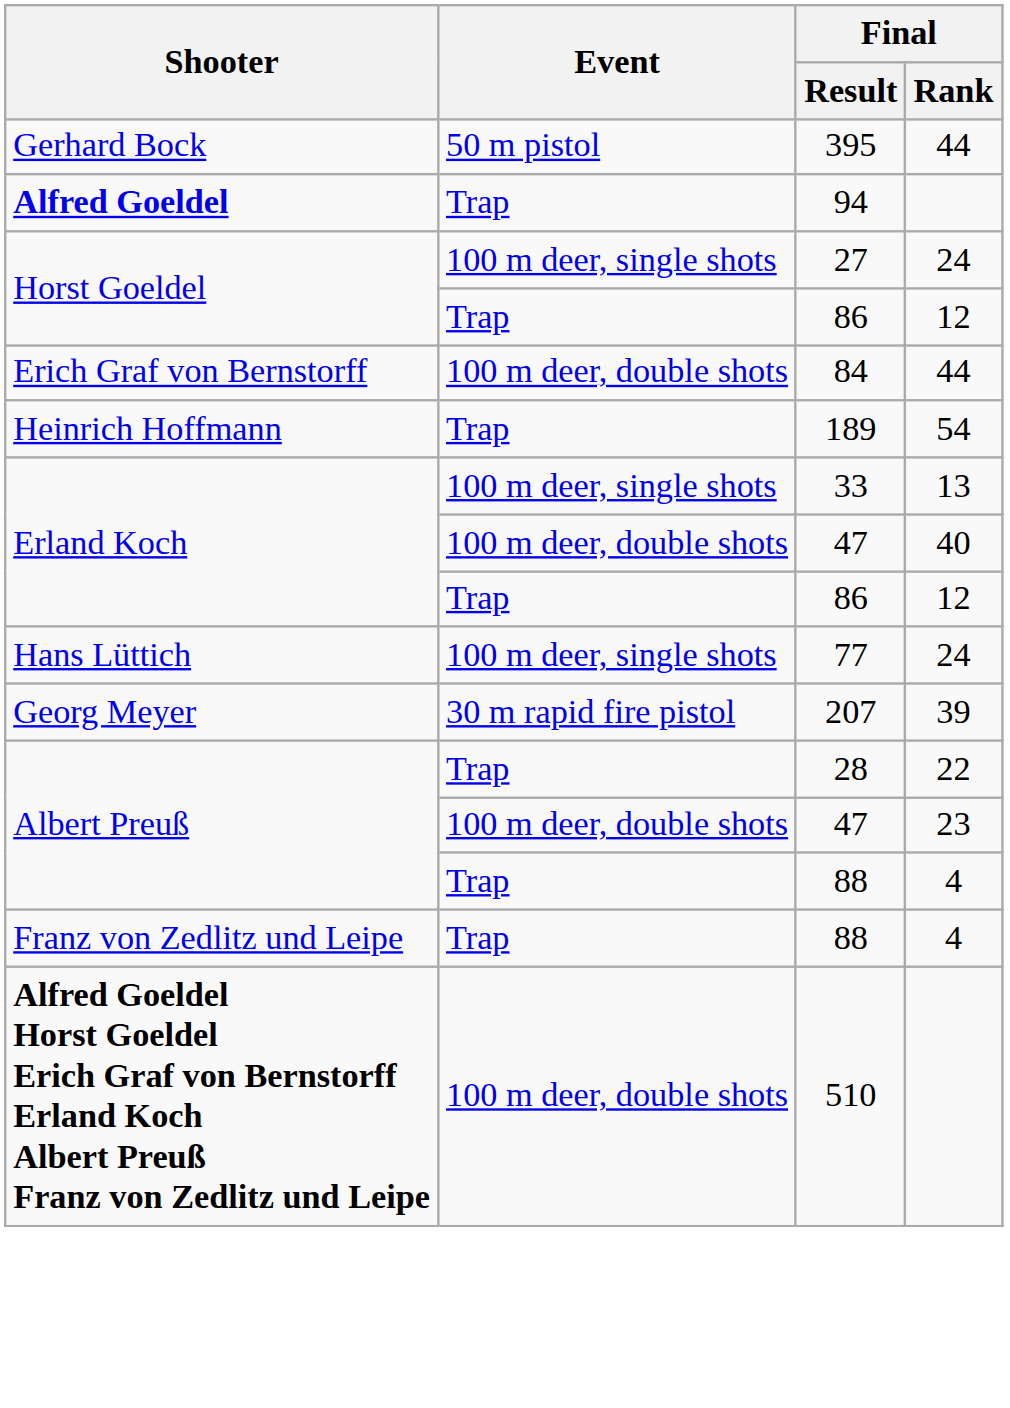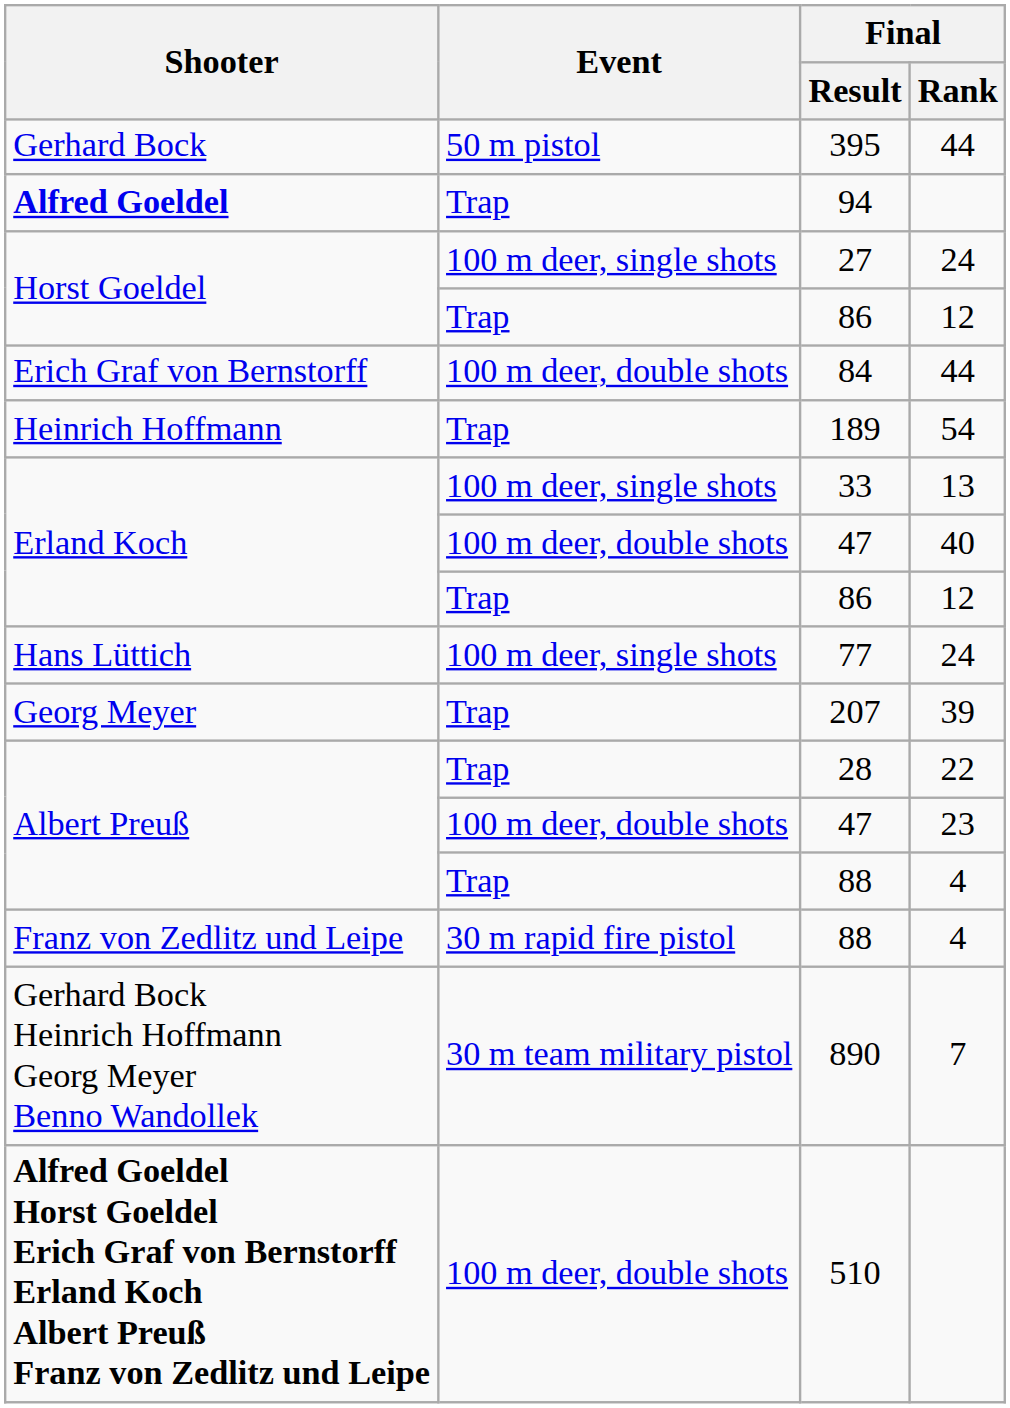207 | Event: 30 m rapid fire pistol -> Trap
Franz von Zedlitz und Leipe / 88 | Event: Trap -> 30 m rapid fire pistol
+ row: Gerhard Bock Heinrich Hoffmann Georg Meyer Benno Wandollek | 30 m team military pistol | 890 | 7
